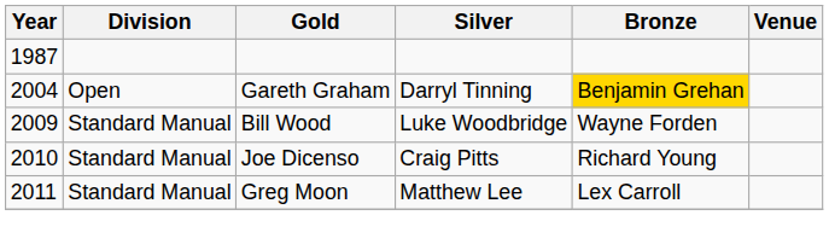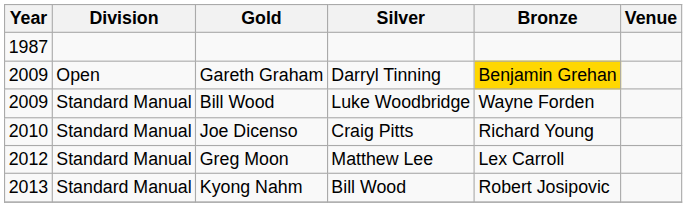Gareth Graham | Year: 2004 -> 2009
Greg Moon | Year: 2011 -> 2012
+ row: 2013 | Standard Manual | Kyong Nahm | Bill Wood | Robert Josipovic
